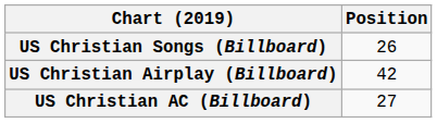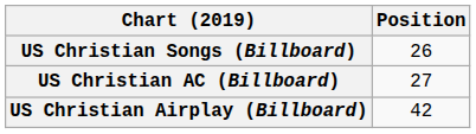rows swapped: US Christian Airplay (Billboard) <-> US Christian AC (Billboard)
